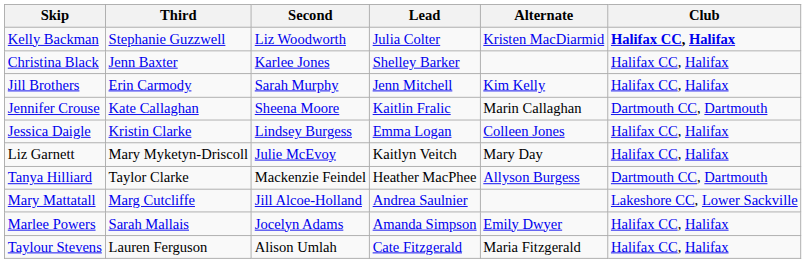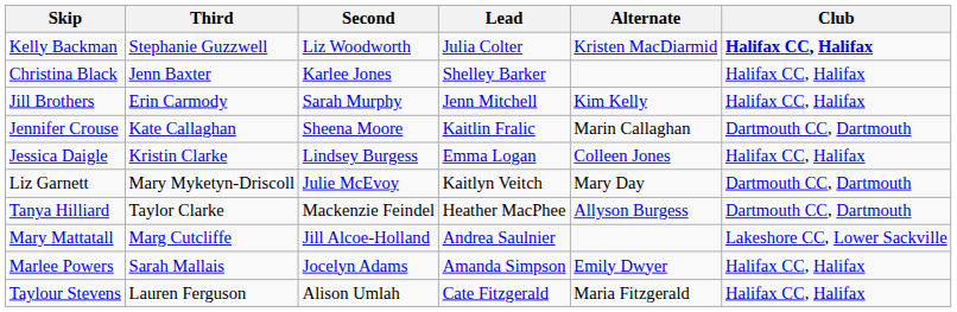Liz Garnett | Club: Halifax CC, Halifax -> Dartmouth CC, Dartmouth
